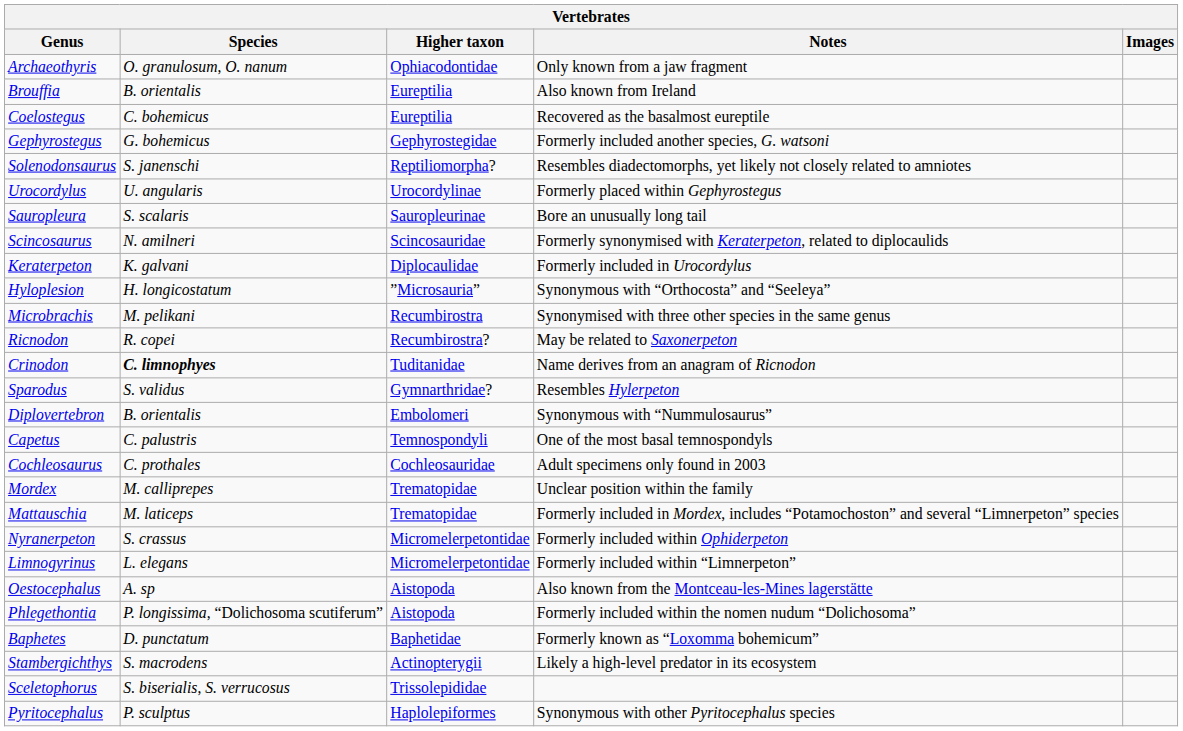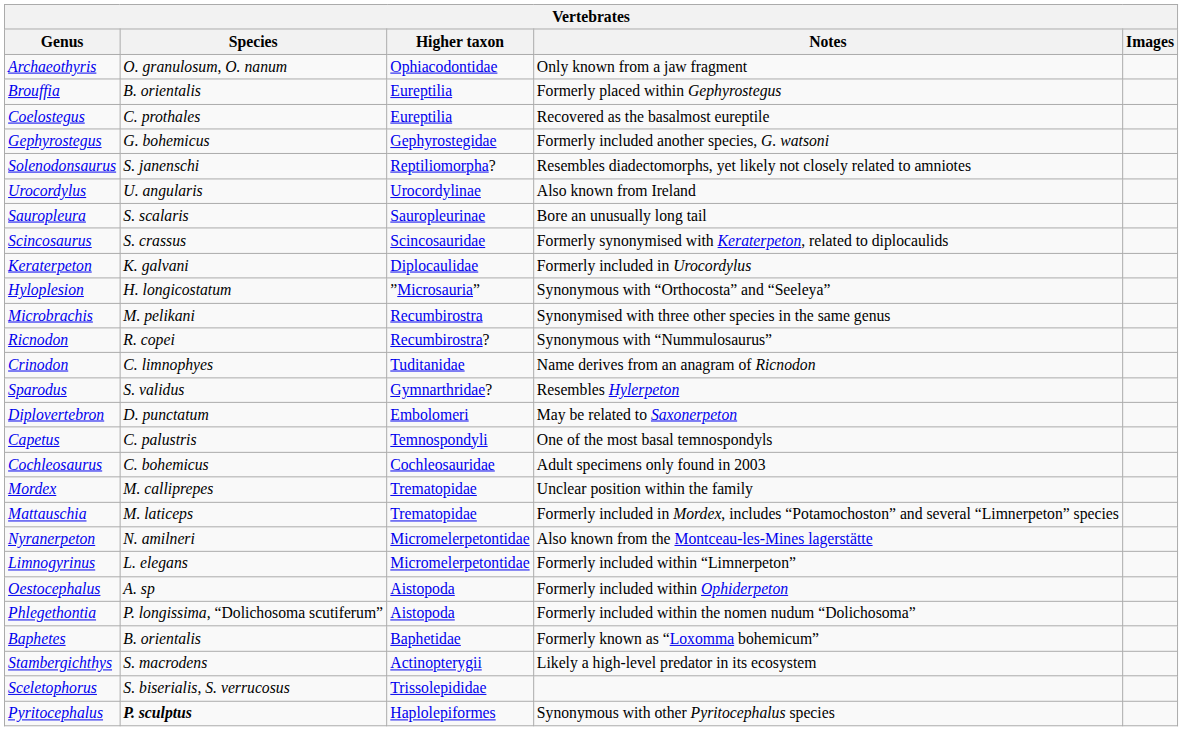Brouffia | Notes: Also known from Ireland -> Formerly placed within Gephyrostegus
Coelostegus | Species: C. bohemicus -> C. prothales
Urocordylus | Notes: Formerly placed within Gephyrostegus -> Also known from Ireland
Scincosaurus | Species: N. amilneri -> S. crassus
Ricnodon | Notes: May be related to Saxonerpeton -> Synonymous with “Nummulosaurus”
Crinodon | Species: bold -> normal
Diplovertebron | Species: B. orientalis -> D. punctatum
Diplovertebron | Notes: Synonymous with “Nummulosaurus” -> May be related to Saxonerpeton
Cochleosaurus | Species: C. prothales -> C. bohemicus
Nyranerpeton | Species: S. crassus -> N. amilneri
Nyranerpeton | Notes: Formerly included within Ophiderpeton -> Also known from the Montceau-les-Mines lagerstätte
Oestocephalus | Notes: Also known from the Montceau-les-Mines lagerstätte -> Formerly included within Ophiderpeton
Baphetes | Species: D. punctatum -> B. orientalis
Pyritocephalus | Species: normal -> bold
